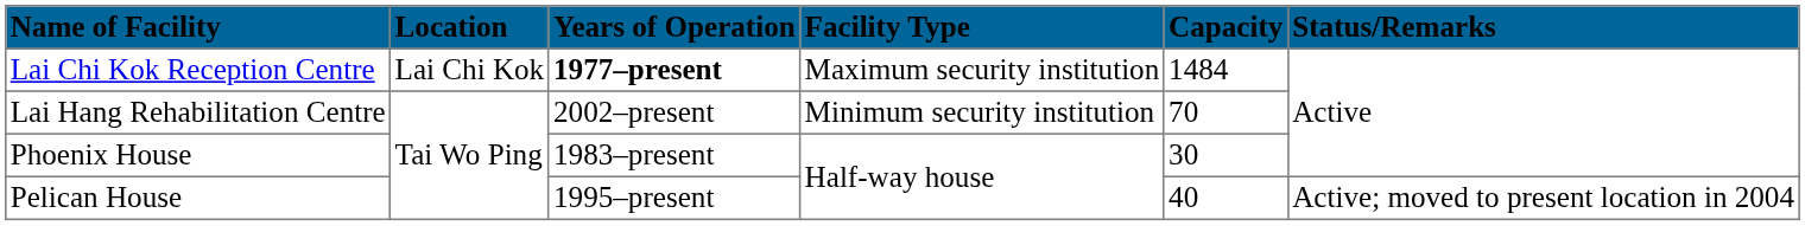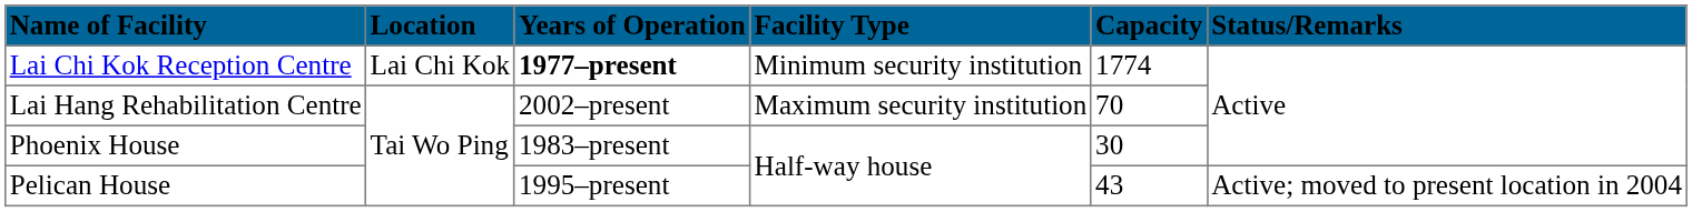Lai Chi Kok Reception Centre | Facility Type: Maximum security institution -> Minimum security institution
Lai Chi Kok Reception Centre | Capacity: 1484 -> 1774
Lai Hang Rehabilitation Centre | Facility Type: Minimum security institution -> Maximum security institution
Pelican House | Capacity: 40 -> 43
